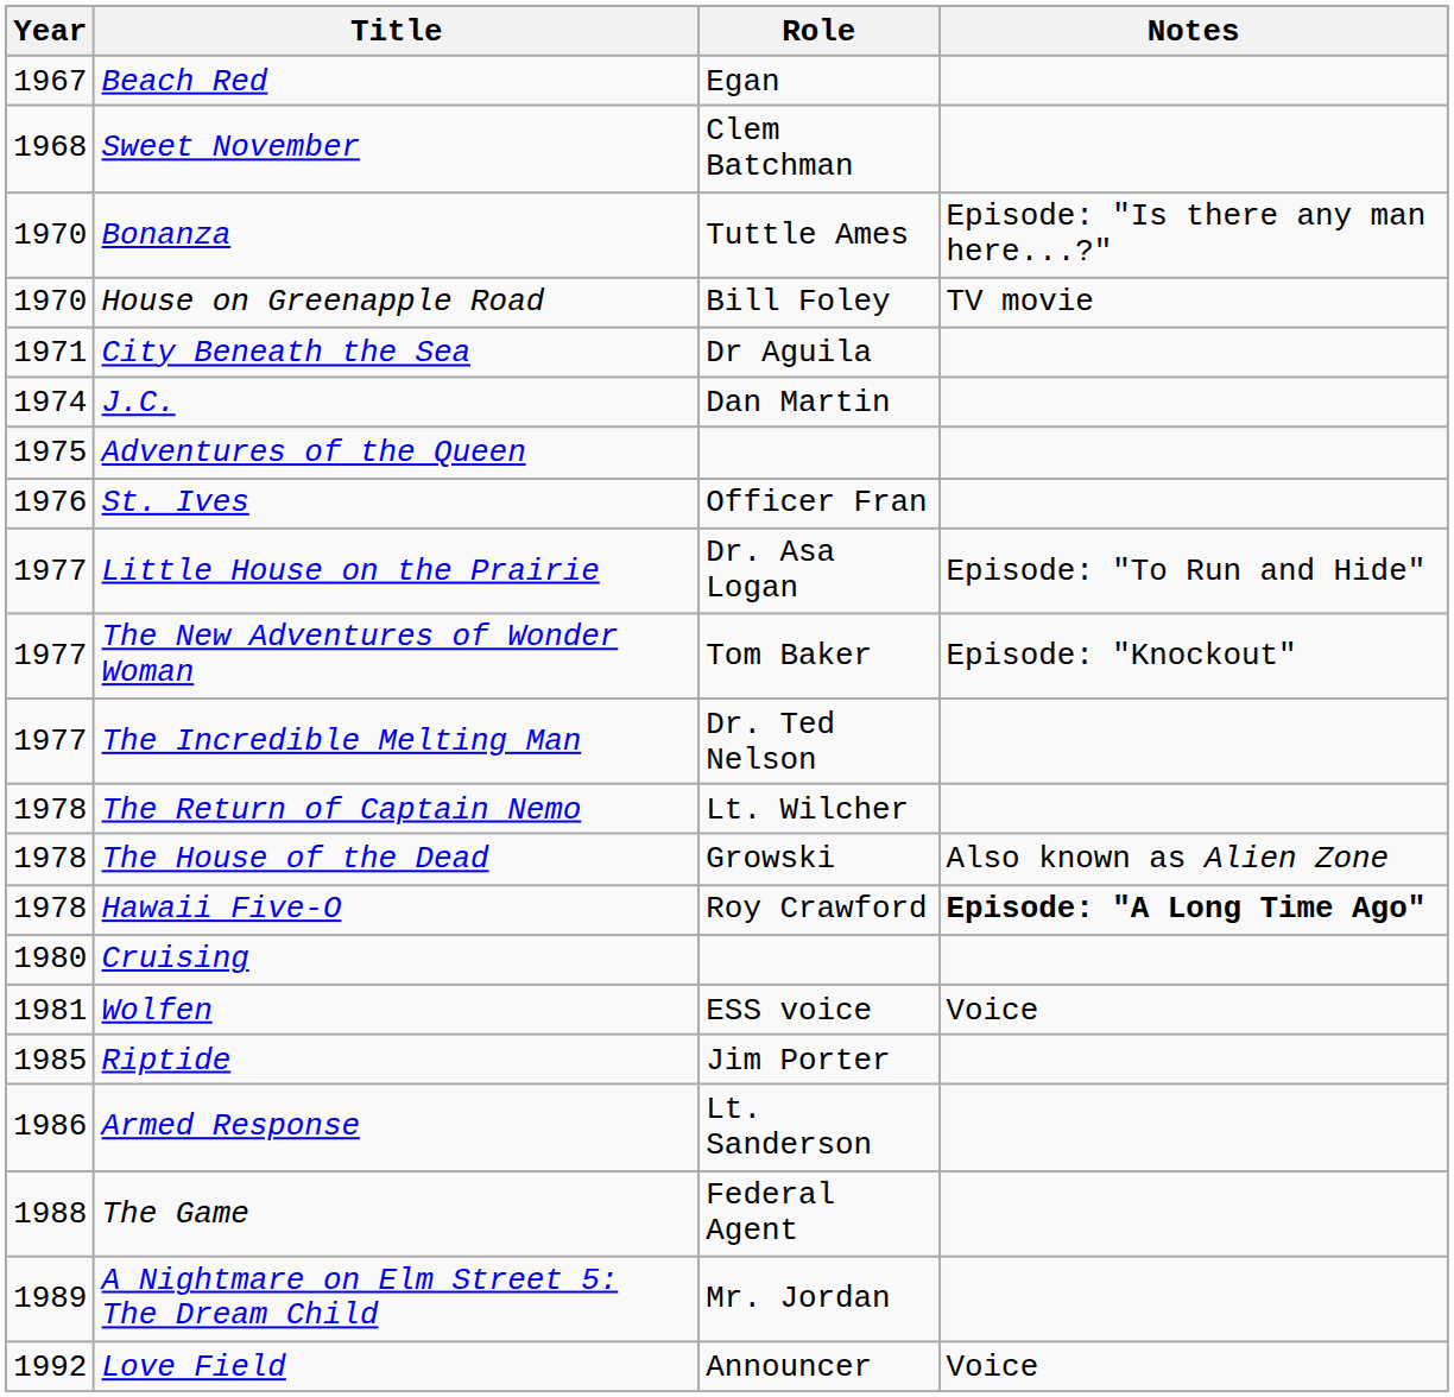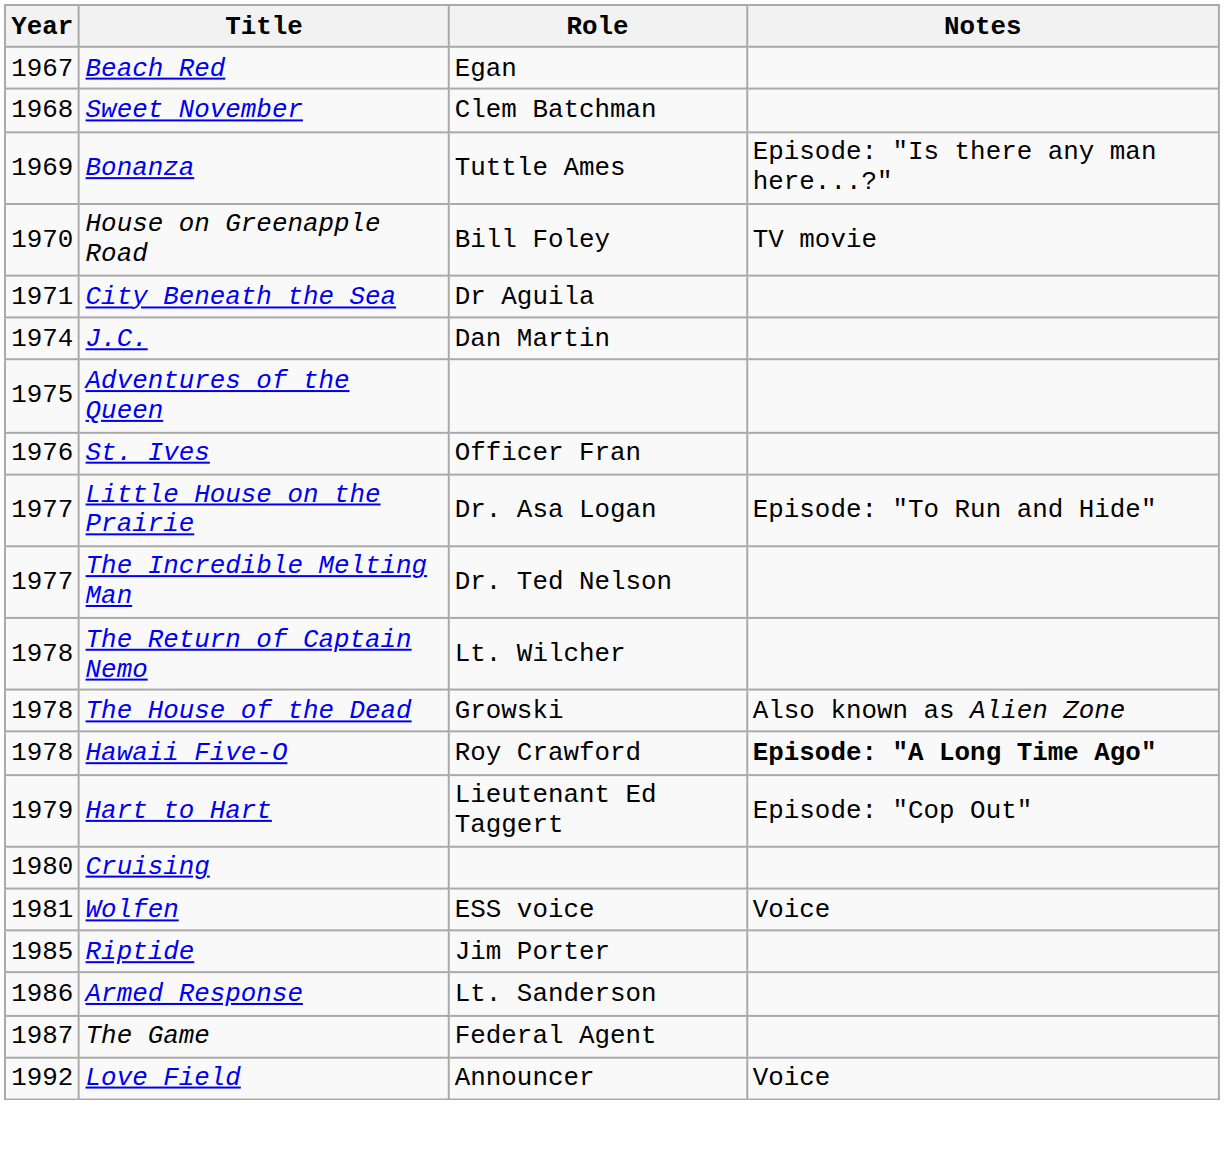Bonanza | Year: 1970 -> 1969
- row: 1977 | The New Adventures of Wonder Woman | Tom Baker | Episode: "Knockout"
+ row: 1979 | Hart to Hart | Lieutenant Ed Taggert | Episode: "Cop Out"
The Game | Year: 1988 -> 1987
- row: 1989 | A Nightmare on Elm Street 5: The Dream Child | Mr. Jordan
